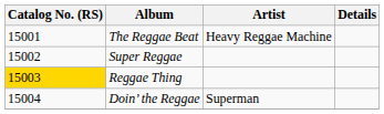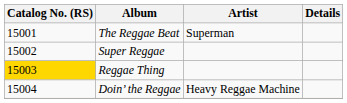The Reggae Beat | Artist: Heavy Reggae Machine -> Superman
Doin’ the Reggae | Artist: Superman -> Heavy Reggae Machine
